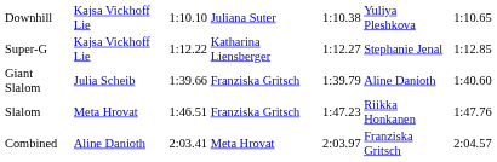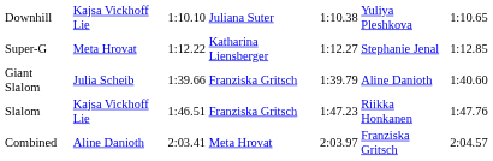Super-G | column 2: Kajsa Vickhoff Lie -> Meta Hrovat
Slalom | column 2: Meta Hrovat -> Kajsa Vickhoff Lie
